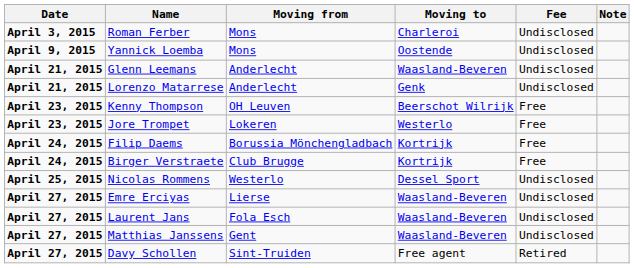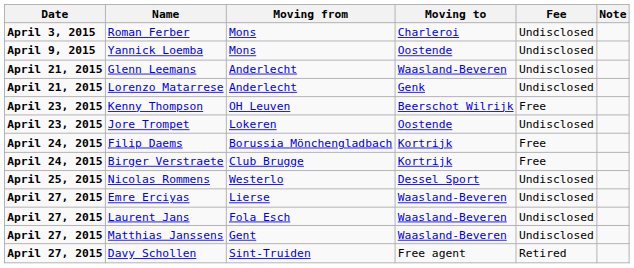Jore Trompet | Moving to: Westerlo -> Oostende
Jore Trompet | Fee: Free -> Undisclosed
